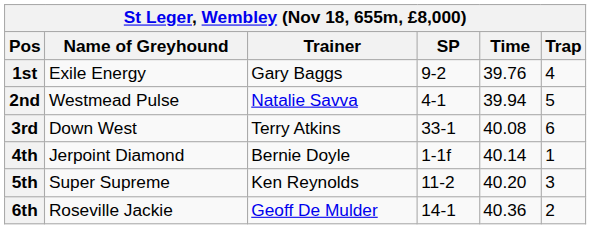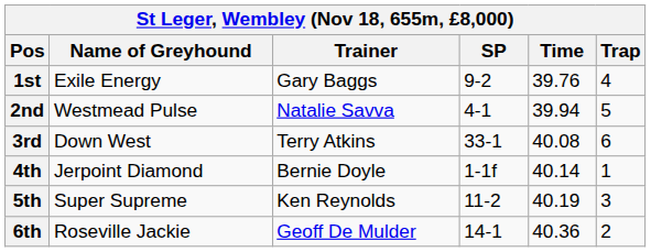5th | Time: 40.20 -> 40.19
